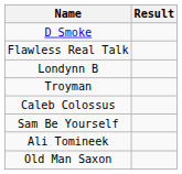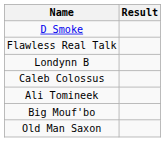- row: Troyman
- row: Sam Be Yourself
+ row: Big Mouf'bo
